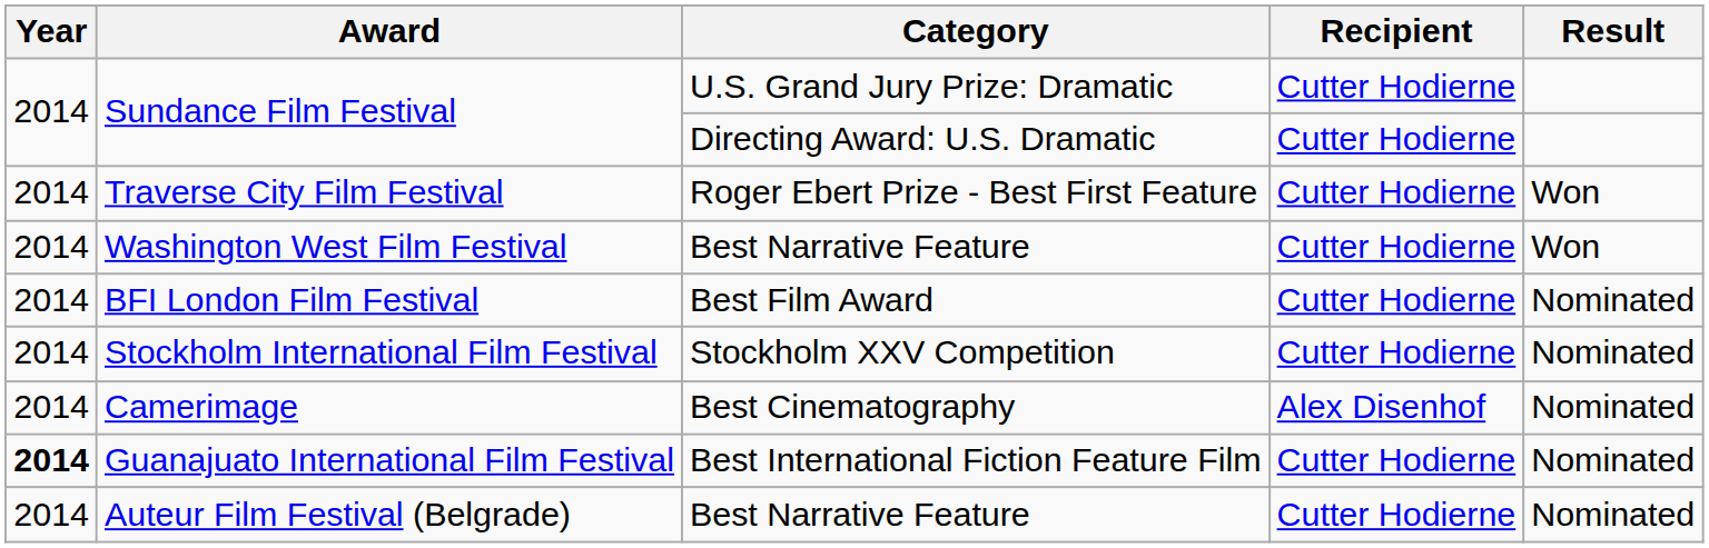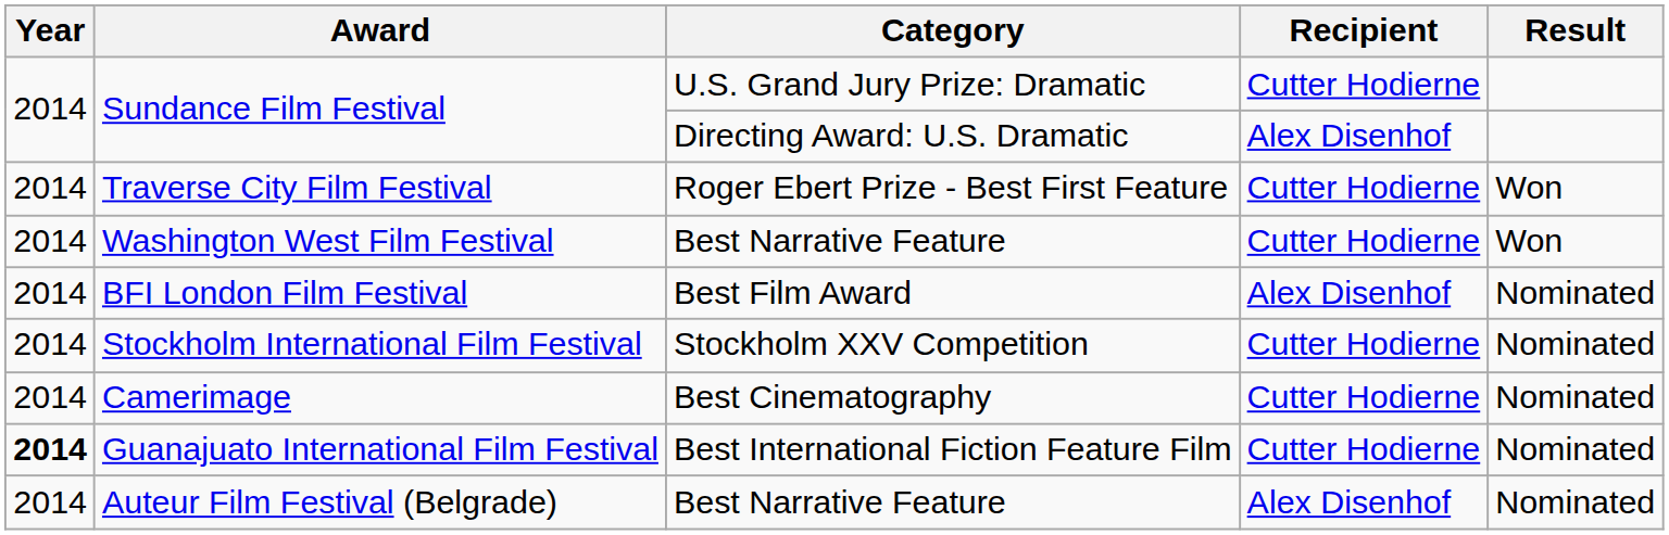Sundance Film Festival / Directing Award: U.S. Dramatic | Recipient: Cutter Hodierne -> Alex Disenhof
BFI London Film Festival | Recipient: Cutter Hodierne -> Alex Disenhof
Camerimage | Recipient: Alex Disenhof -> Cutter Hodierne
Auteur Film Festival (Belgrade) | Recipient: Cutter Hodierne -> Alex Disenhof
